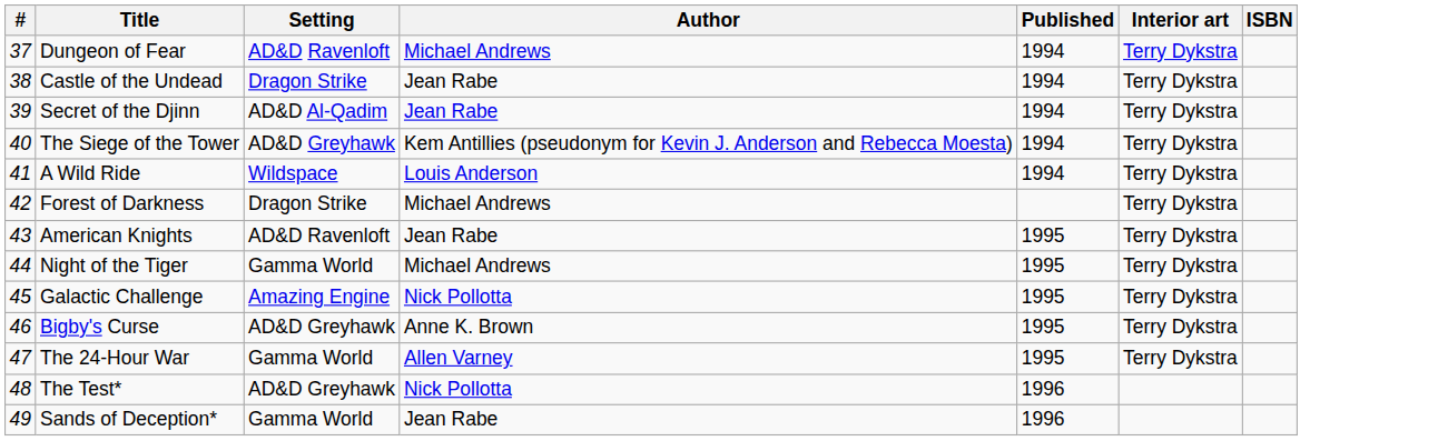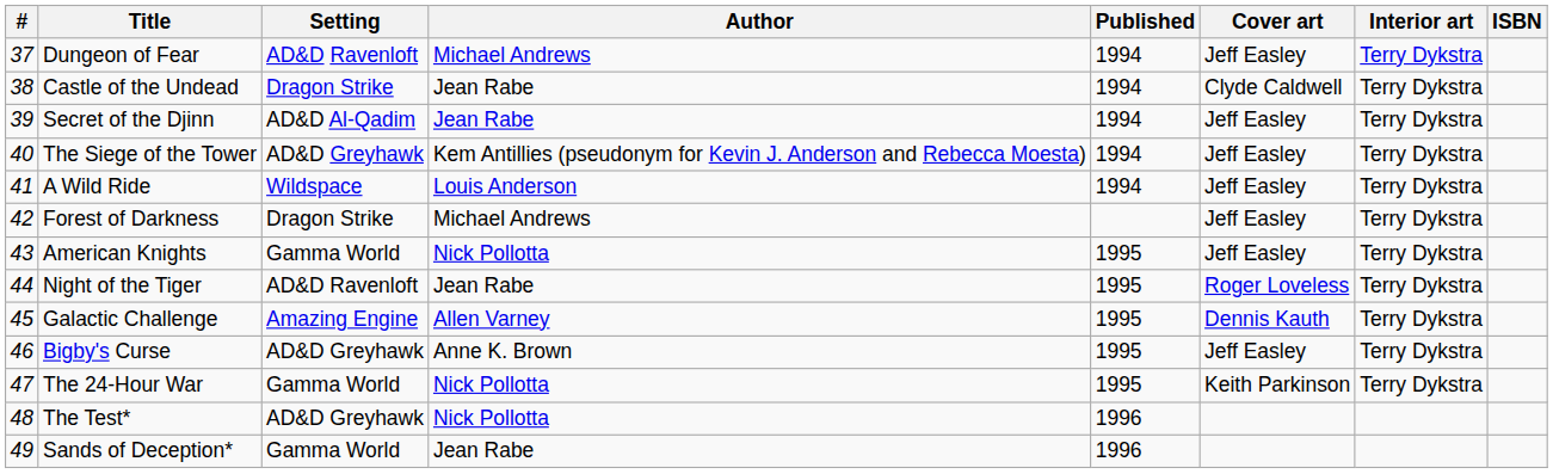+ column: Cover art | Jeff Easley | Clyde Caldwell | Jeff Easley | Jeff Easley | Jeff Easley | Jeff Easley | Jeff Easley | Roger Loveless | Dennis Kauth | Jeff Easley | Keith Parkinson
American Knights | Setting: AD&D Ravenloft -> Gamma World
American Knights | Author: Jean Rabe -> Nick Pollotta
Night of the Tiger | Setting: Gamma World -> AD&D Ravenloft
Night of the Tiger | Author: Michael Andrews -> Jean Rabe
Galactic Challenge | Author: Nick Pollotta -> Allen Varney
The 24-Hour War | Author: Allen Varney -> Nick Pollotta
